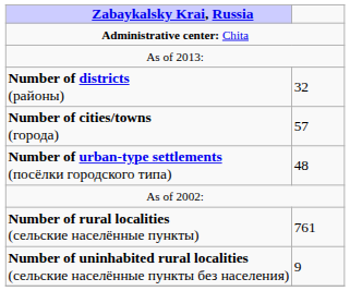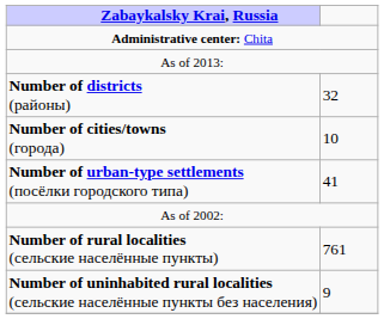Number of cities/towns (города) | column 2: 57 -> 10
Number of urban-type settlements (посёлки городского типа) | column 2: 48 -> 41
